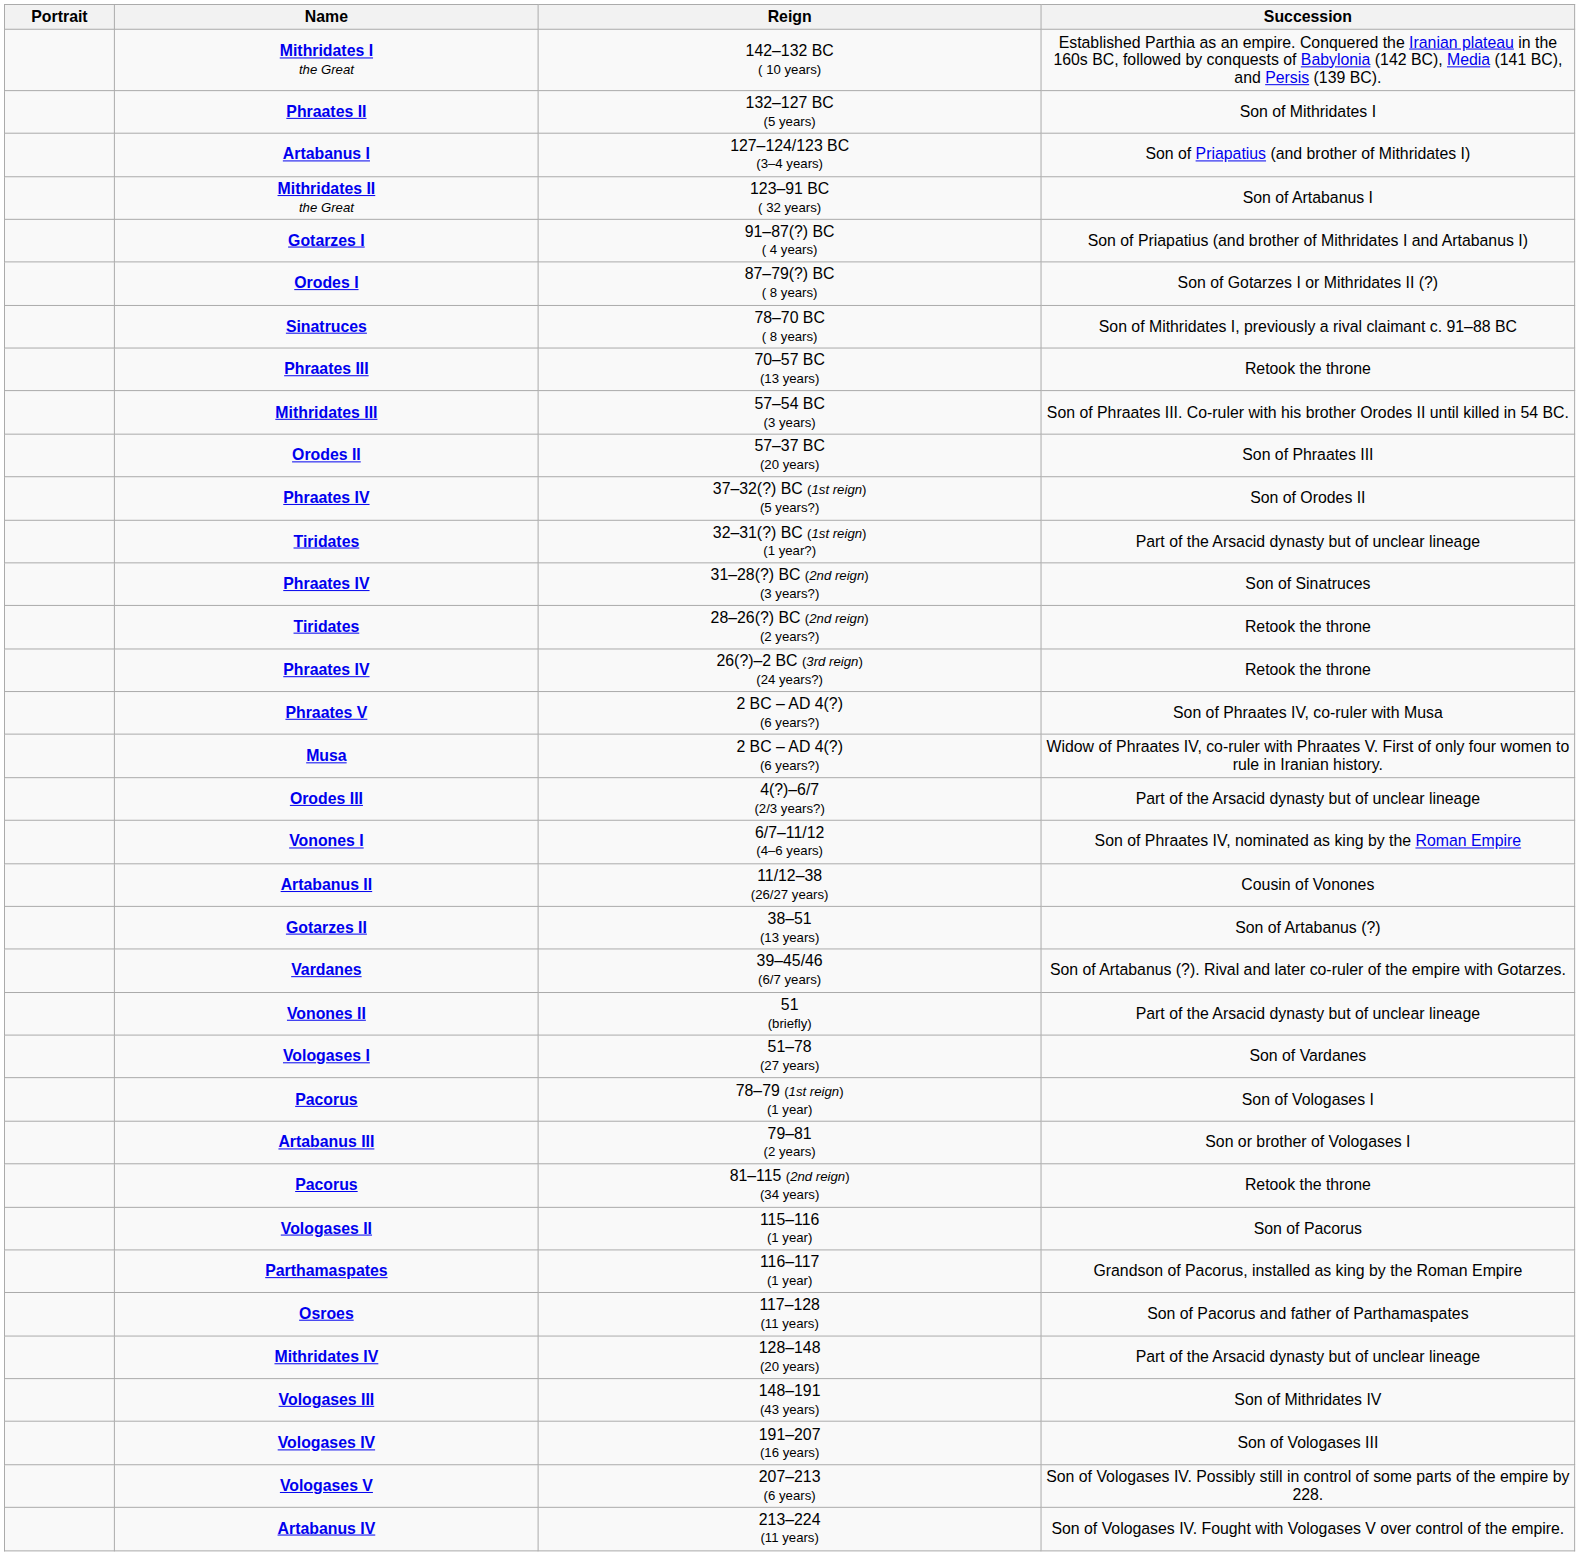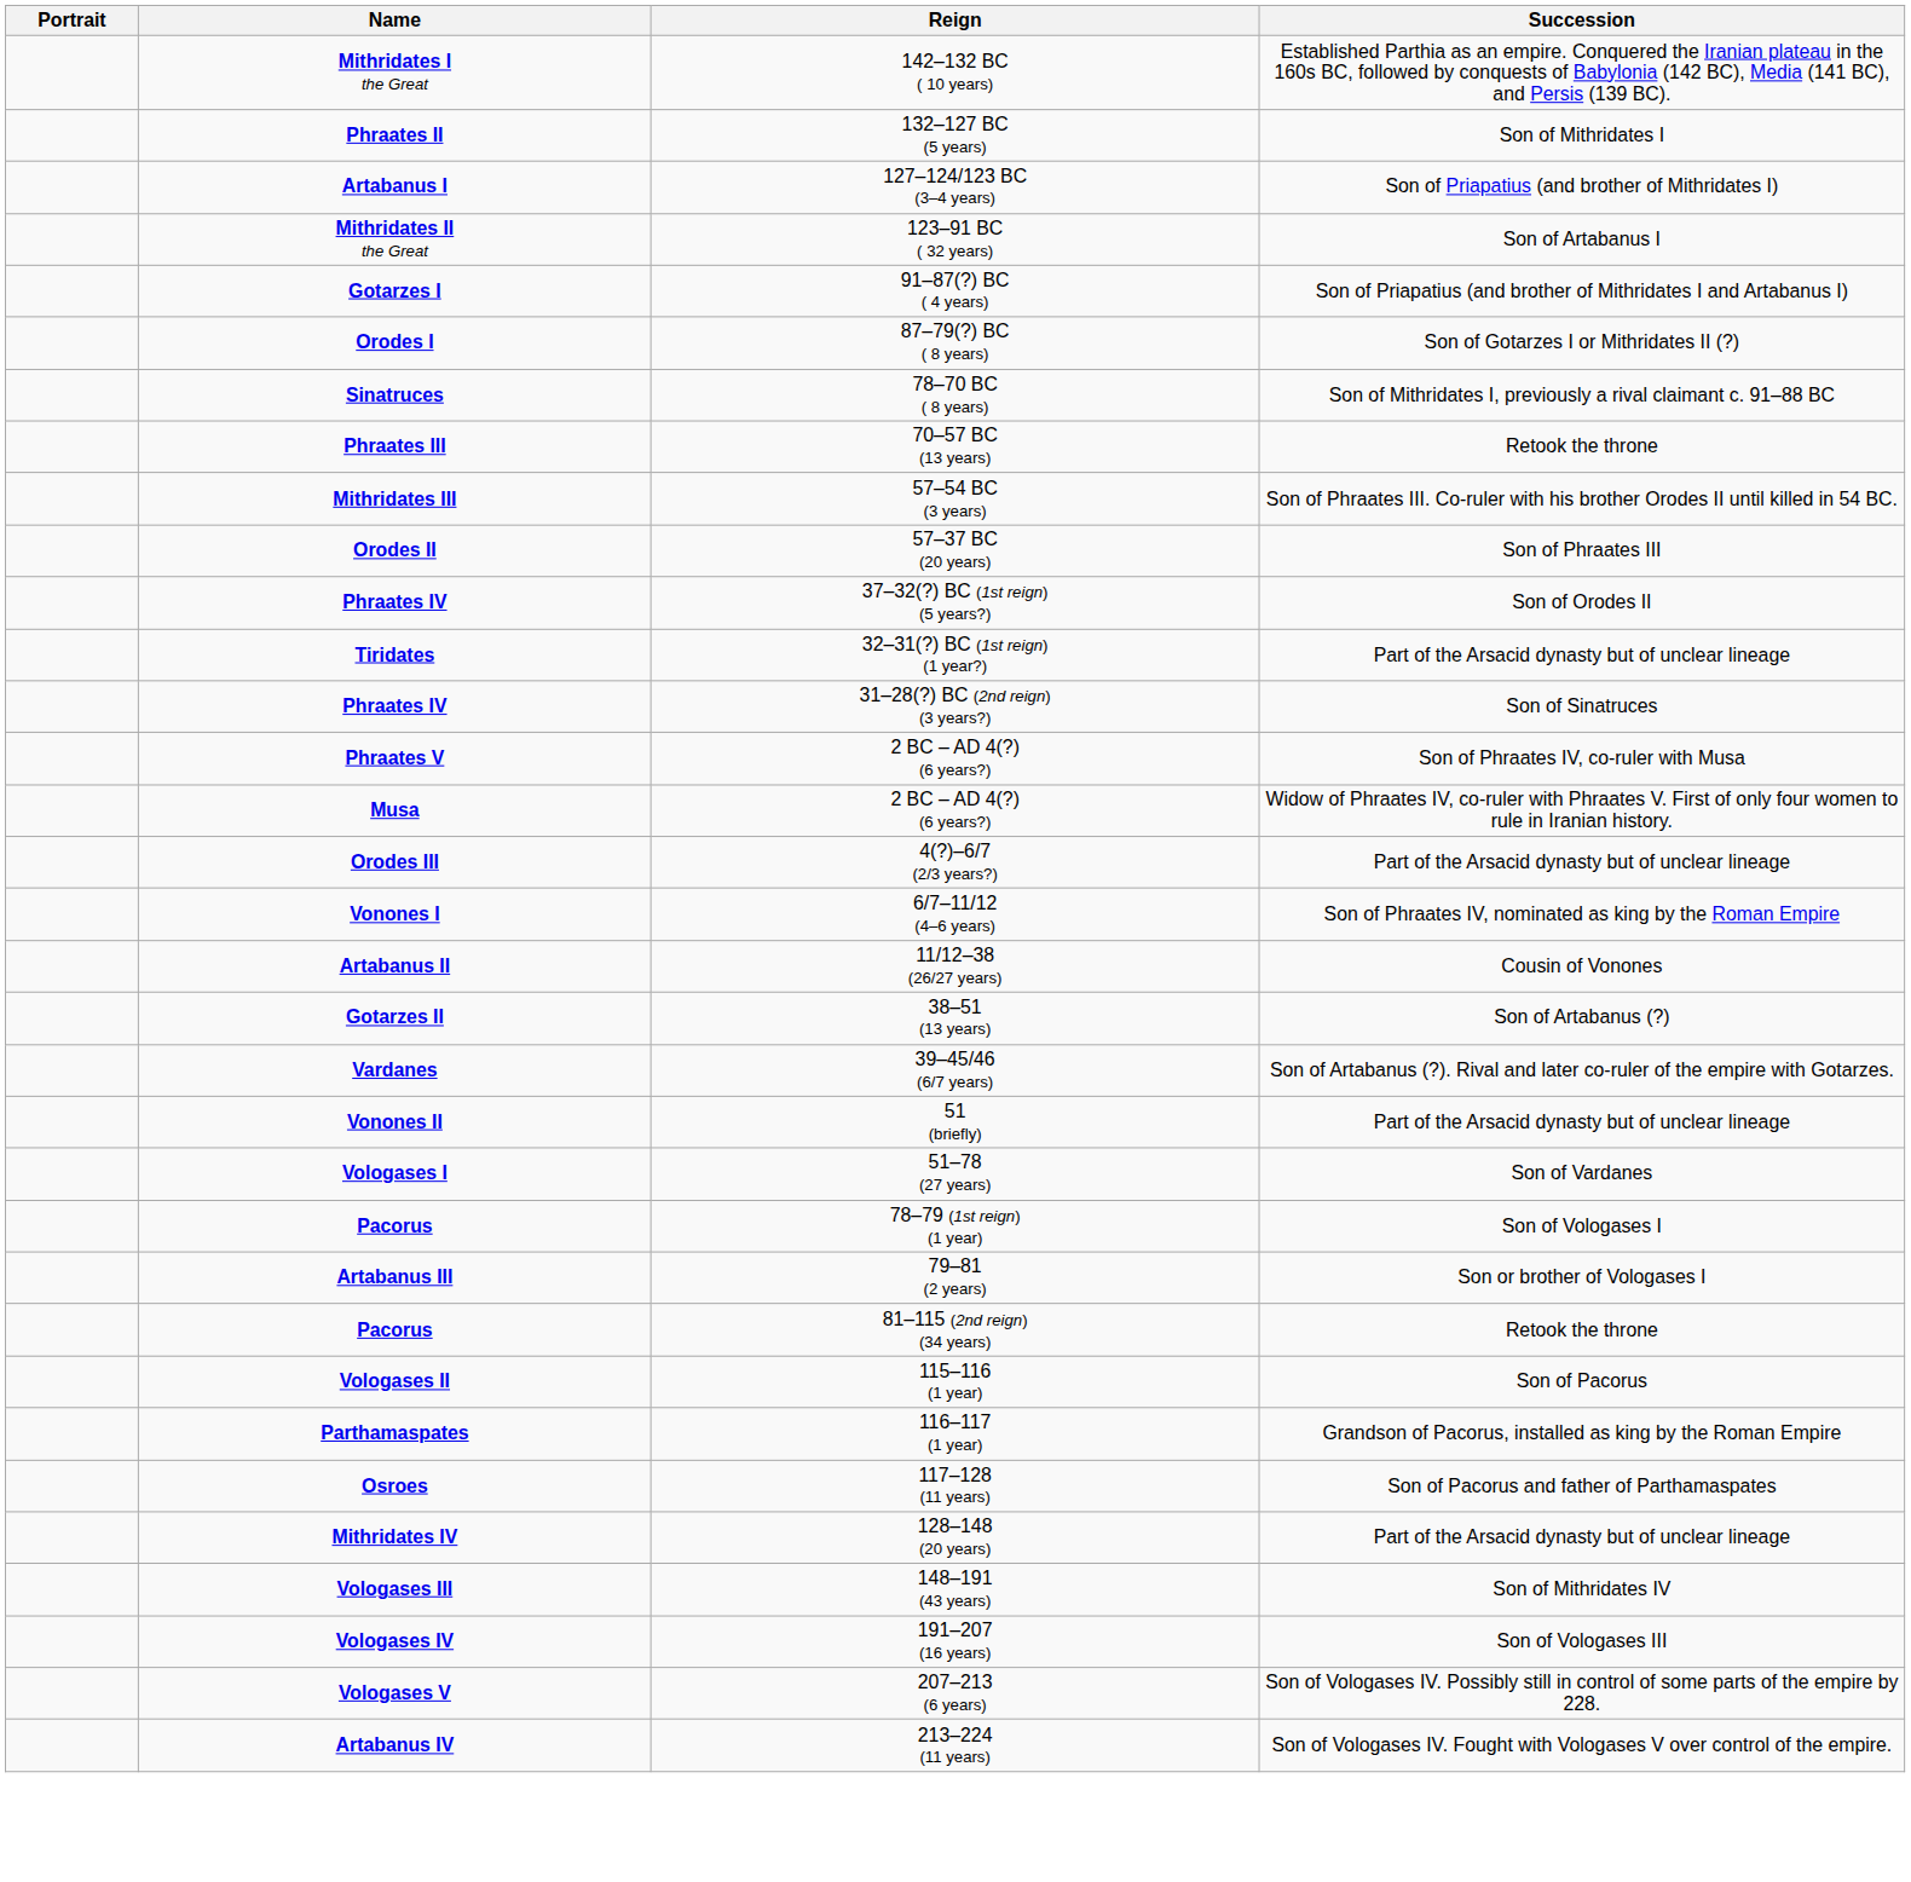- row: Tiridates | 28–26(?) BC (2nd reign) (2 years?) | Retook the throne
- row: Phraates IV | 26(?)–2 BC (3rd reign) (24 years?) | Retook the throne
